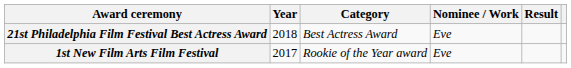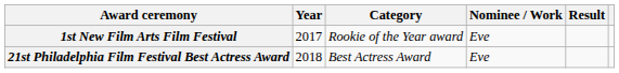rows swapped: 1st New Film Arts Film Festival <-> 21st Philadelphia Film Festival Best Actress Award
